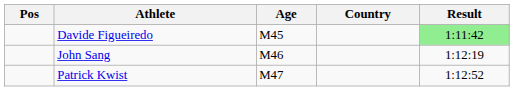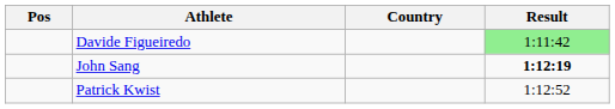- column: Age | M45 | M46 | M47
John Sang | Result: normal -> bold
